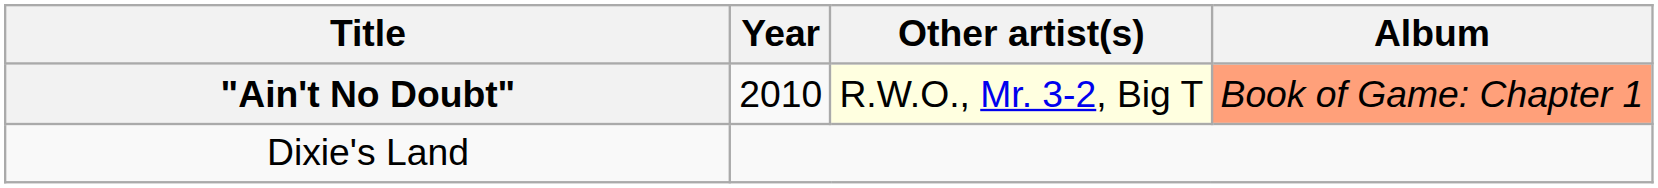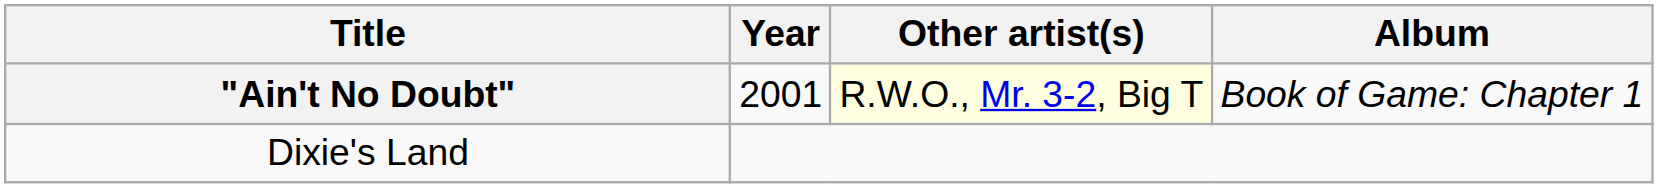"Ain't No Doubt" | Year: 2010 -> 2001
"Ain't No Doubt" | Album: lightsalmon background -> no background
